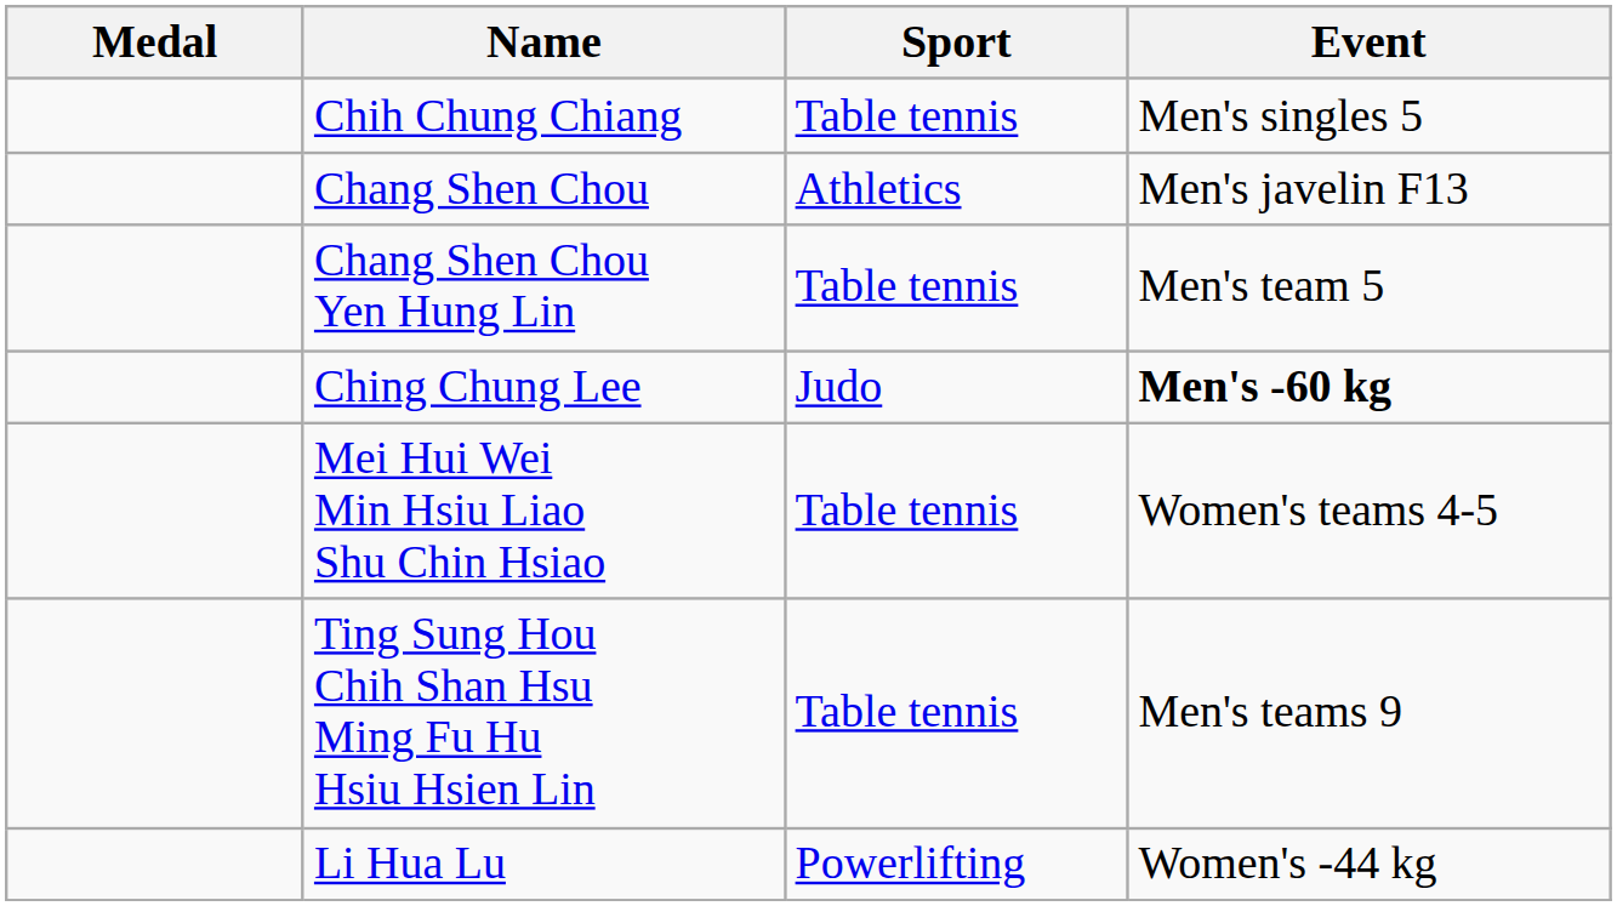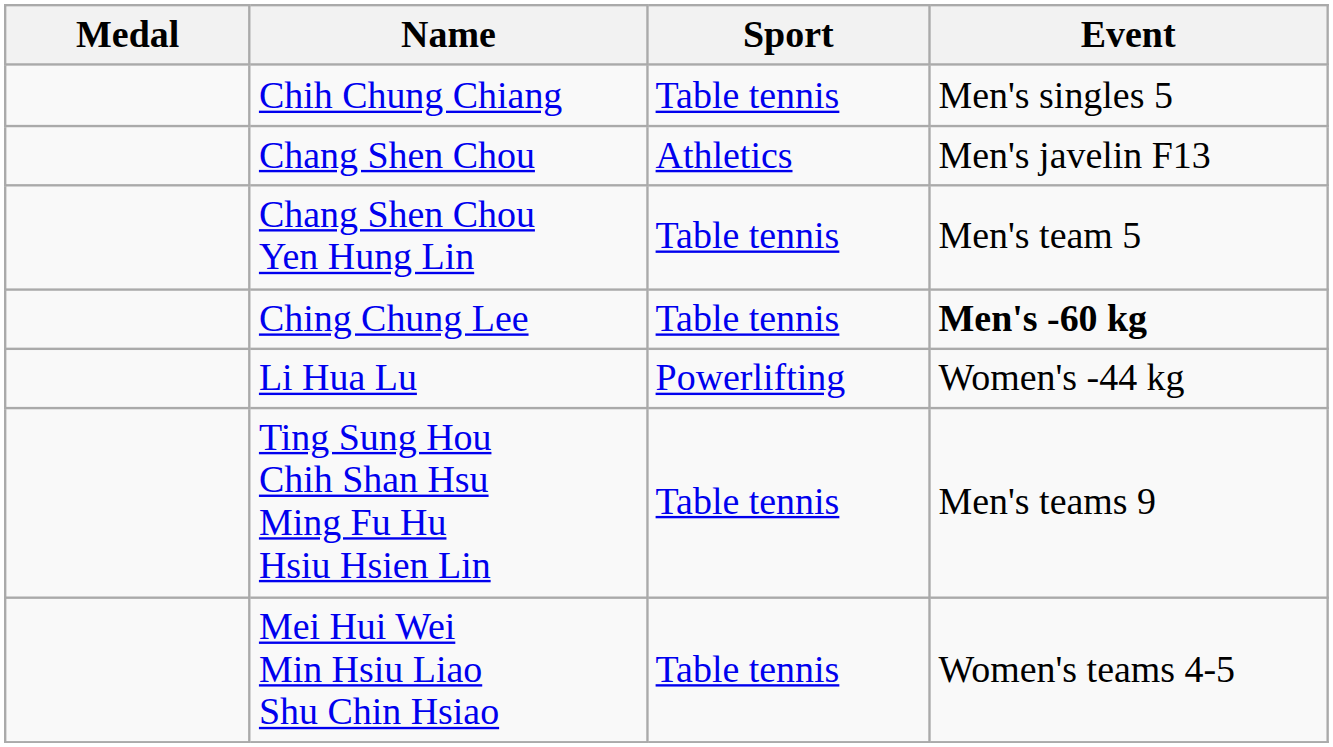Ching Chung Lee | Sport: Judo -> Table tennis
rows swapped: Li Hua Lu <-> Mei Hui Wei Min Hsiu Liao Shu Chin Hsiao
